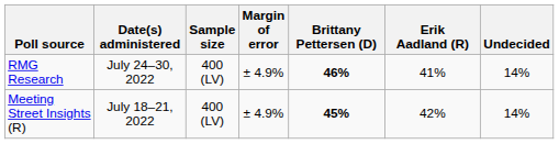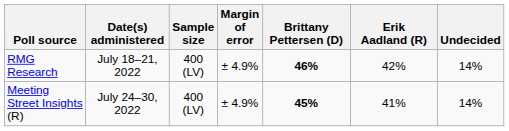RMG Research | Date(s) administered: July 24–30, 2022 -> July 18–21, 2022
RMG Research | Erik Aadland (R): 41% -> 42%
Meeting Street Insights (R) | Date(s) administered: July 18–21, 2022 -> July 24–30, 2022
Meeting Street Insights (R) | Erik Aadland (R): 42% -> 41%
